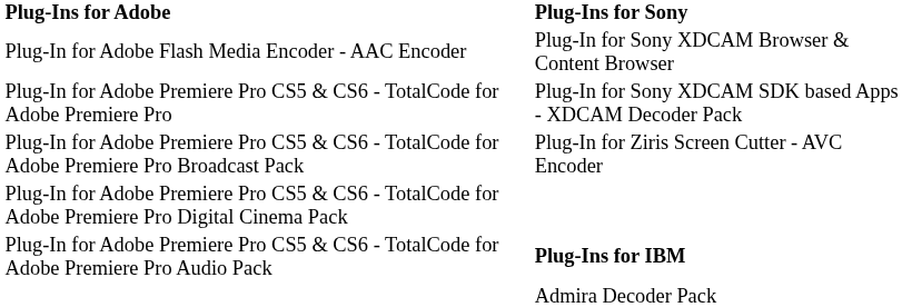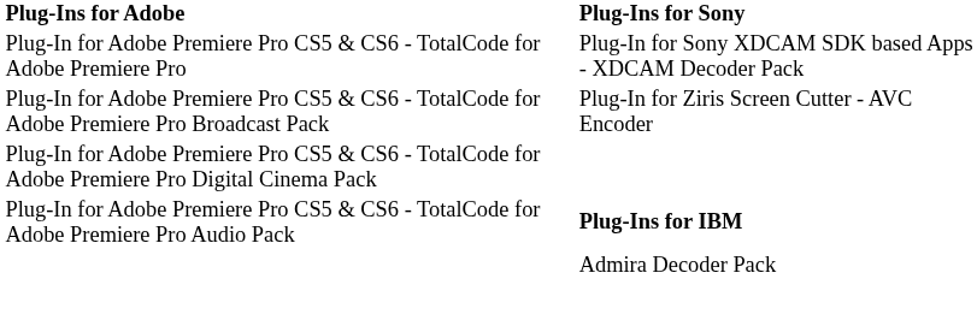- row: Plug-In for Adobe Flash Media Encoder - AAC Encoder | Plug-In for Sony XDCAM Browser & Content Browser
